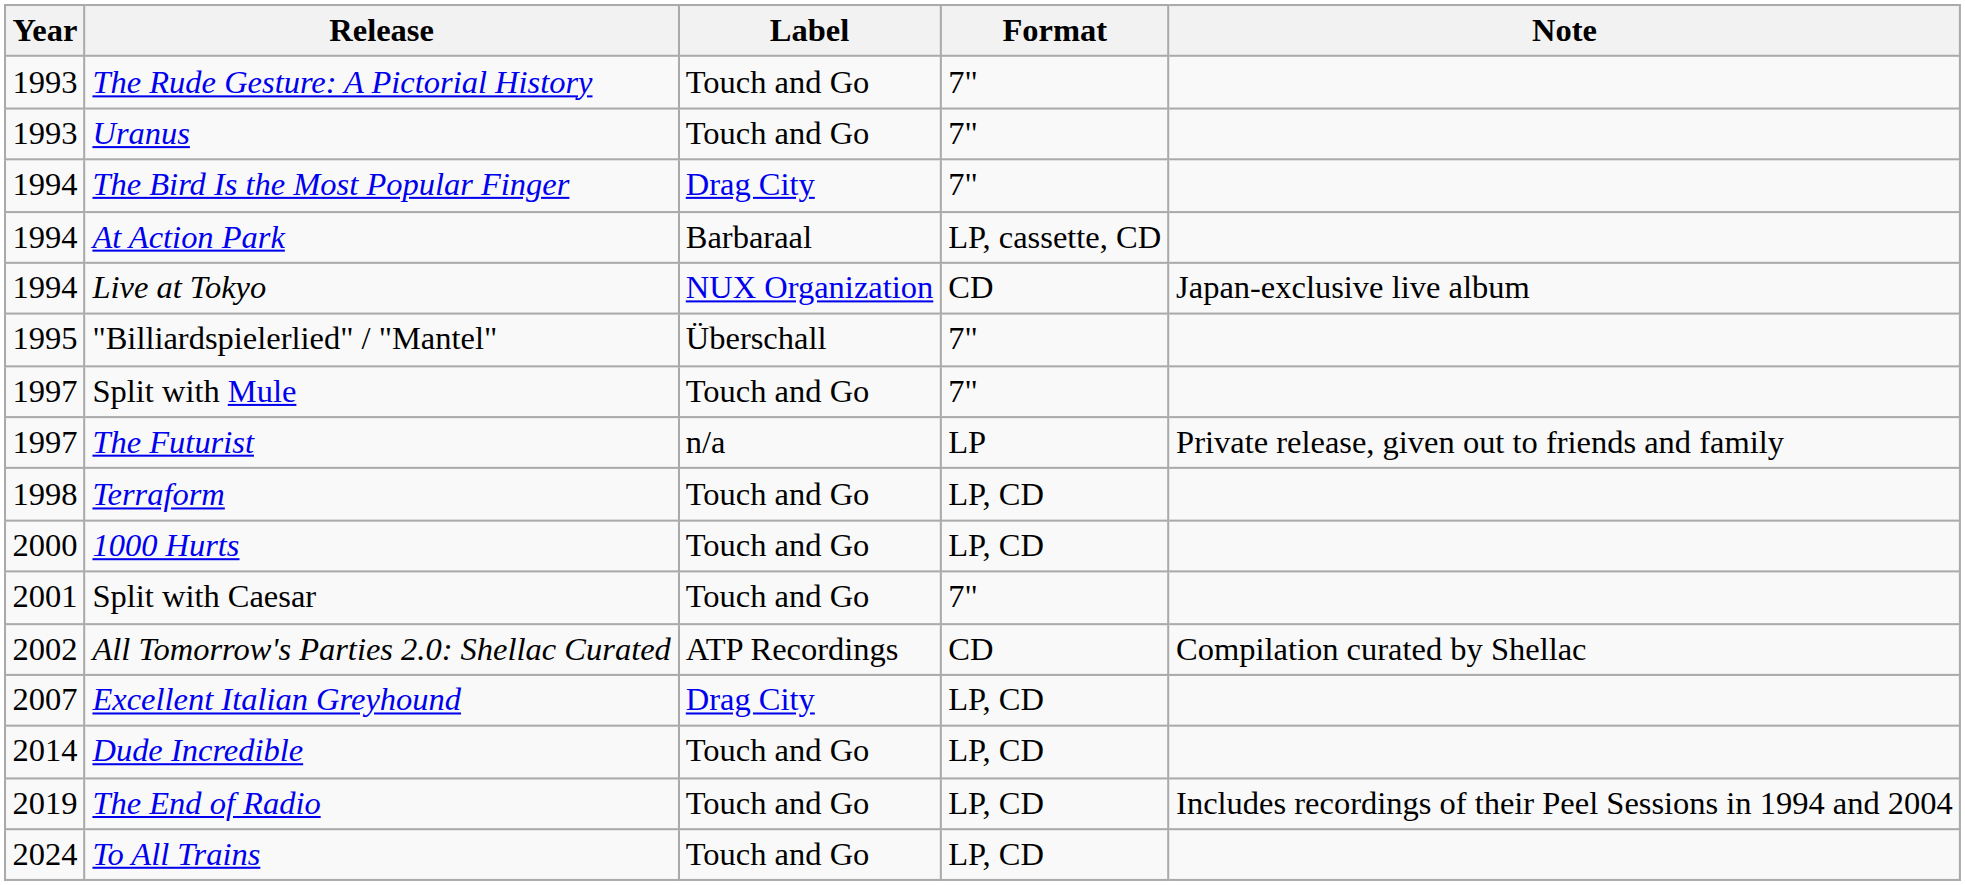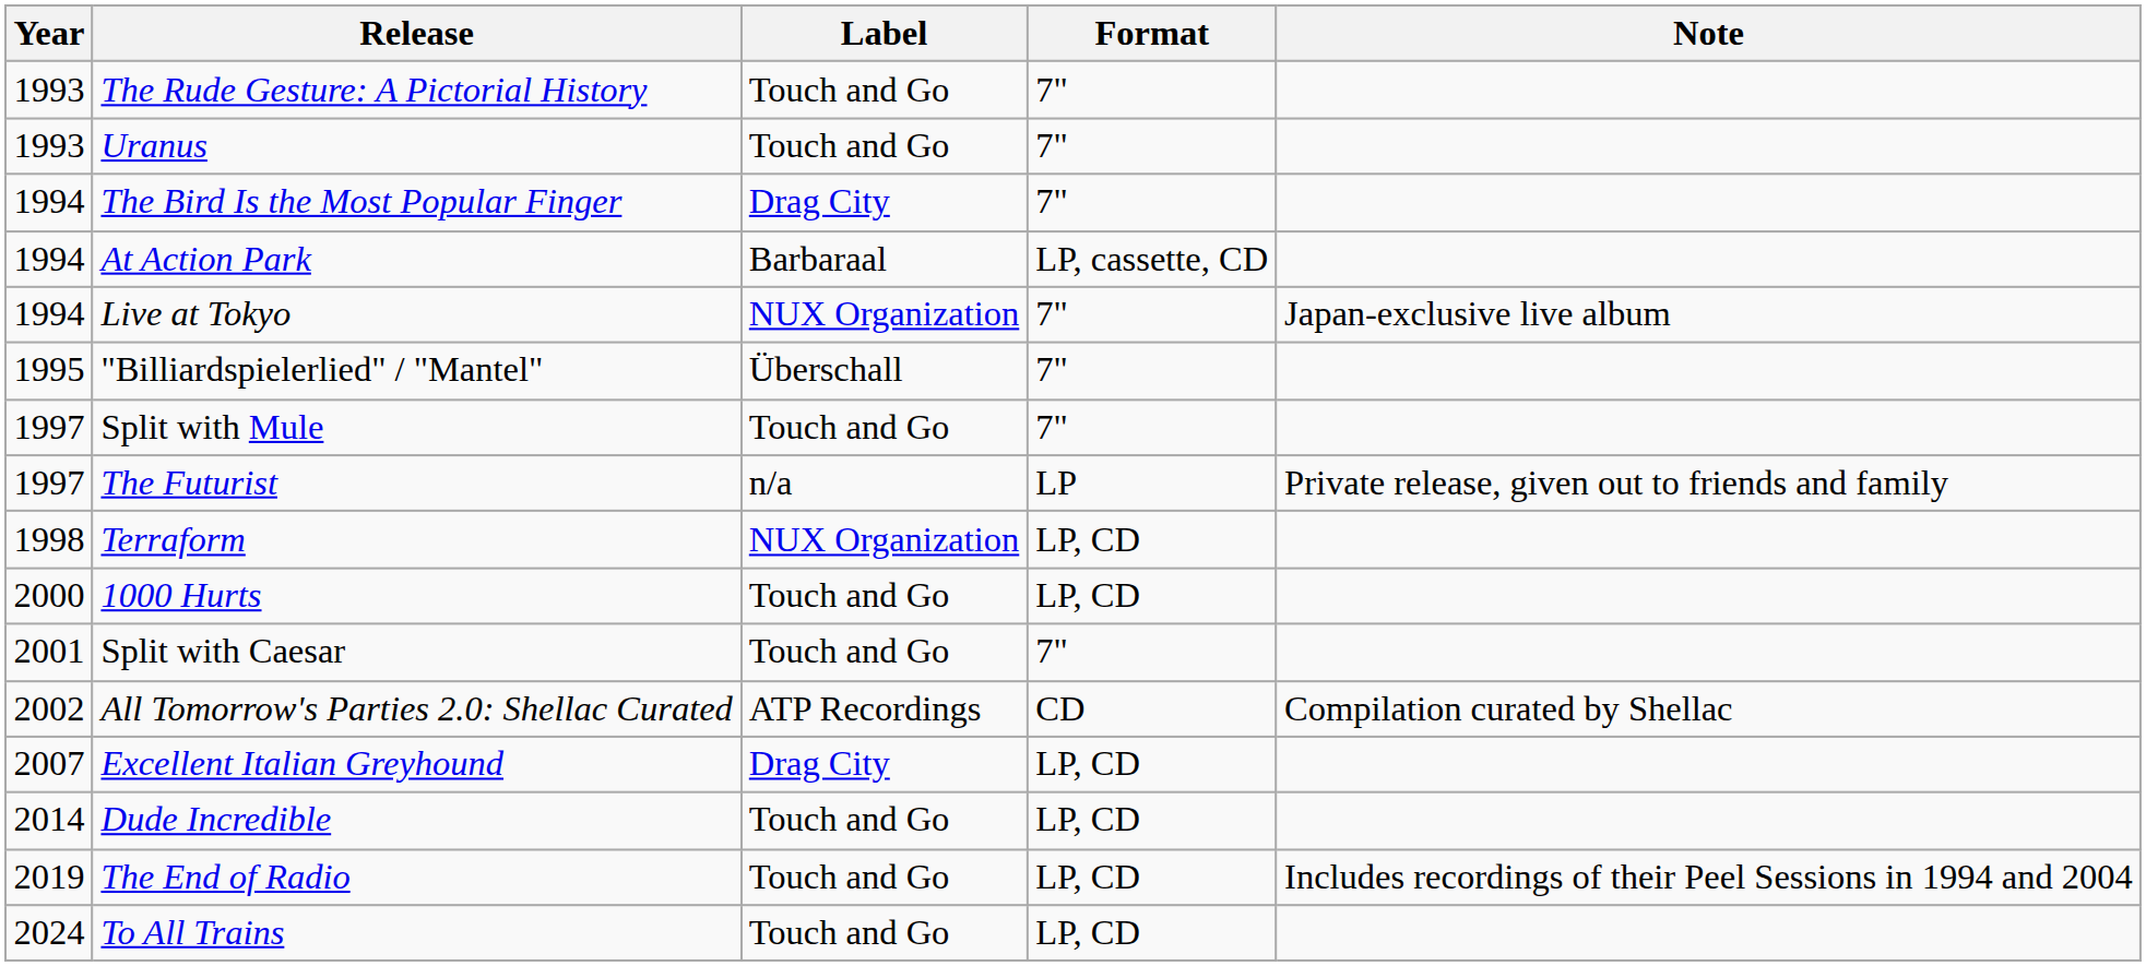Live at Tokyo | Format: CD -> 7"
Terraform | Label: Touch and Go -> NUX Organization
